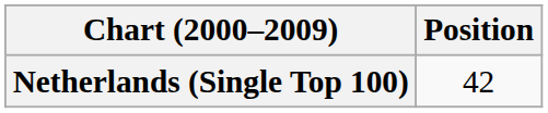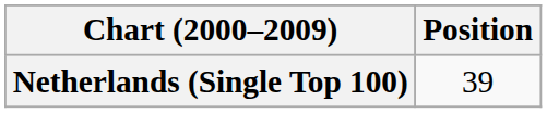Netherlands (Single Top 100) | Position: 42 -> 39
